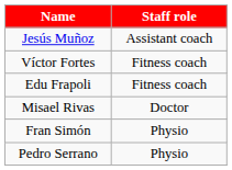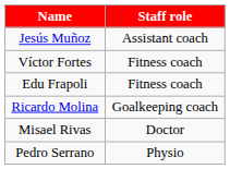+ row: Ricardo Molina | Goalkeeping coach
- row: Fran Simón | Physio
